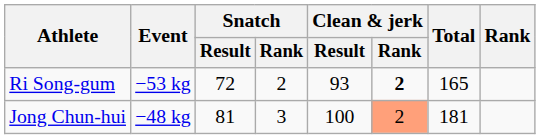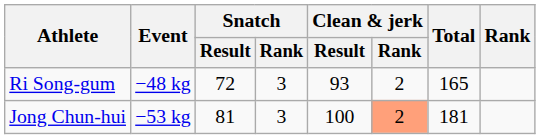Ri Song-gum | Event: −53 kg -> −48 kg
Ri Song-gum | Snatch / Rank: 2 -> 3
Ri Song-gum | Clean & jerk / Rank: bold -> normal
Jong Chun-hui | Event: −48 kg -> −53 kg
